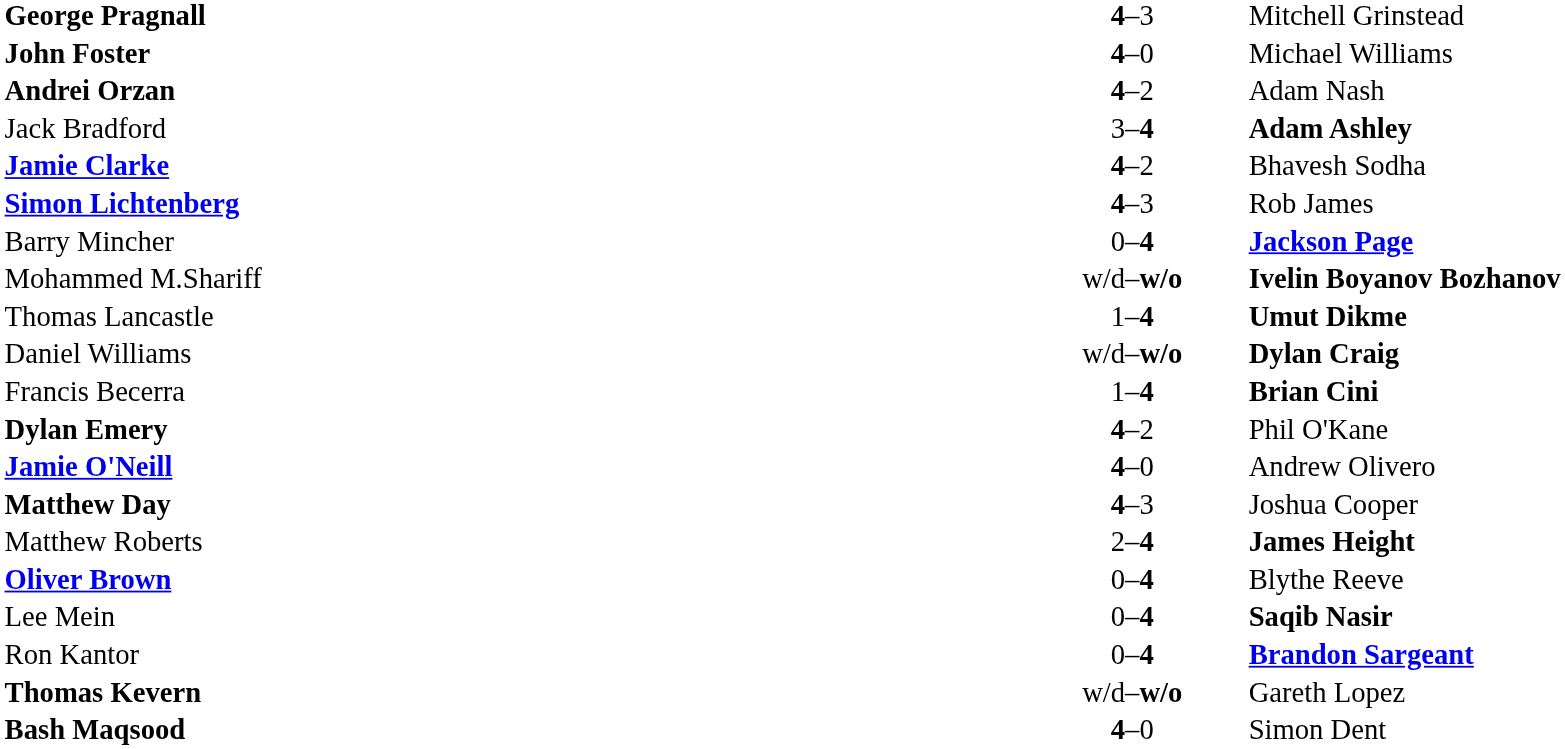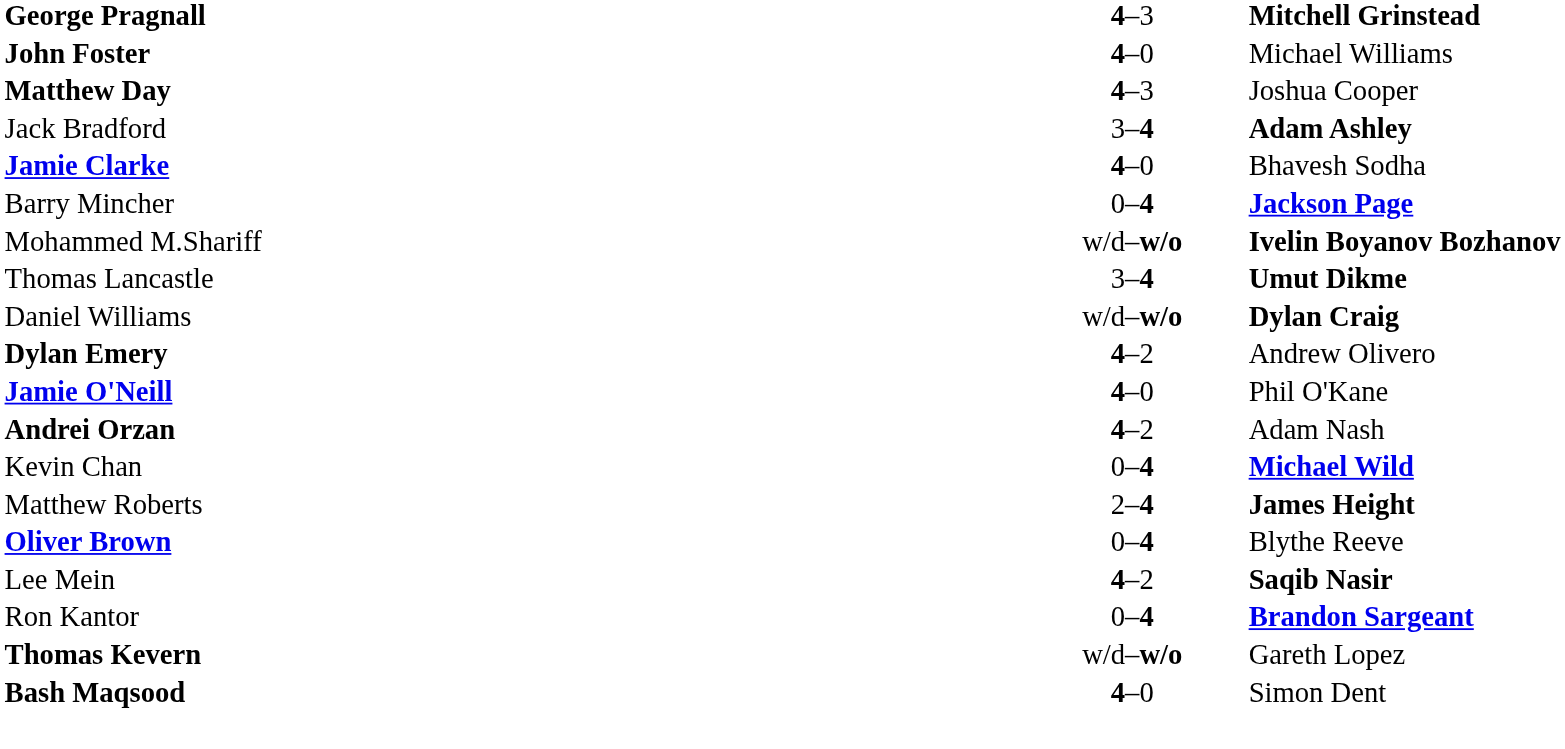George Pragnall | column 3: normal -> bold
rows swapped: Matthew Day <-> Andrei Orzan
Jamie Clarke | column 2: 4–2 -> 4–0
- row: Simon Lichtenberg | 4–3 | Rob James
Thomas Lancastle | column 2: 1–4 -> 3–4
- row: Francis Becerra | 1–4 | Brian Cini
Dylan Emery | column 3: Phil O'Kane -> Andrew Olivero
Jamie O'Neill | column 3: Andrew Olivero -> Phil O'Kane
+ row: Kevin Chan | 0–4 | Michael Wild
Lee Mein | column 2: 0–4 -> 4–2
